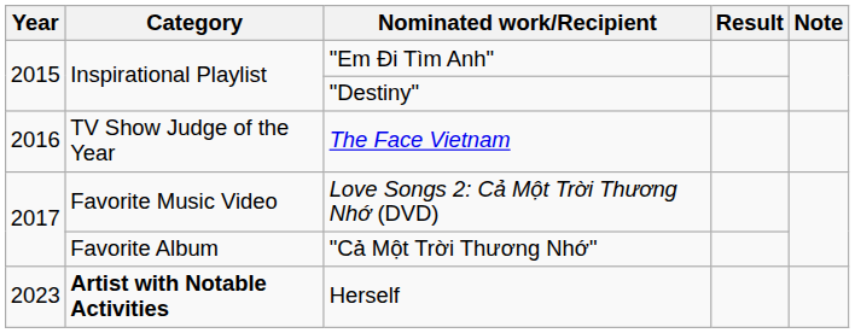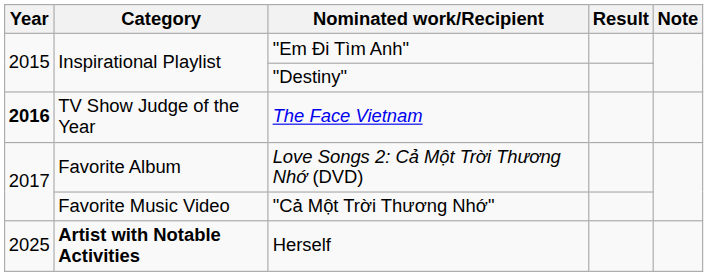The Face Vietnam | Year: normal -> bold
Love Songs 2: Cả Một Trời Thương Nhớ (DVD) | Category: Favorite Music Video -> Favorite Album
"Cả Một Trời Thương Nhớ" | Category: Favorite Album -> Favorite Music Video
Herself | Year: 2023 -> 2025
